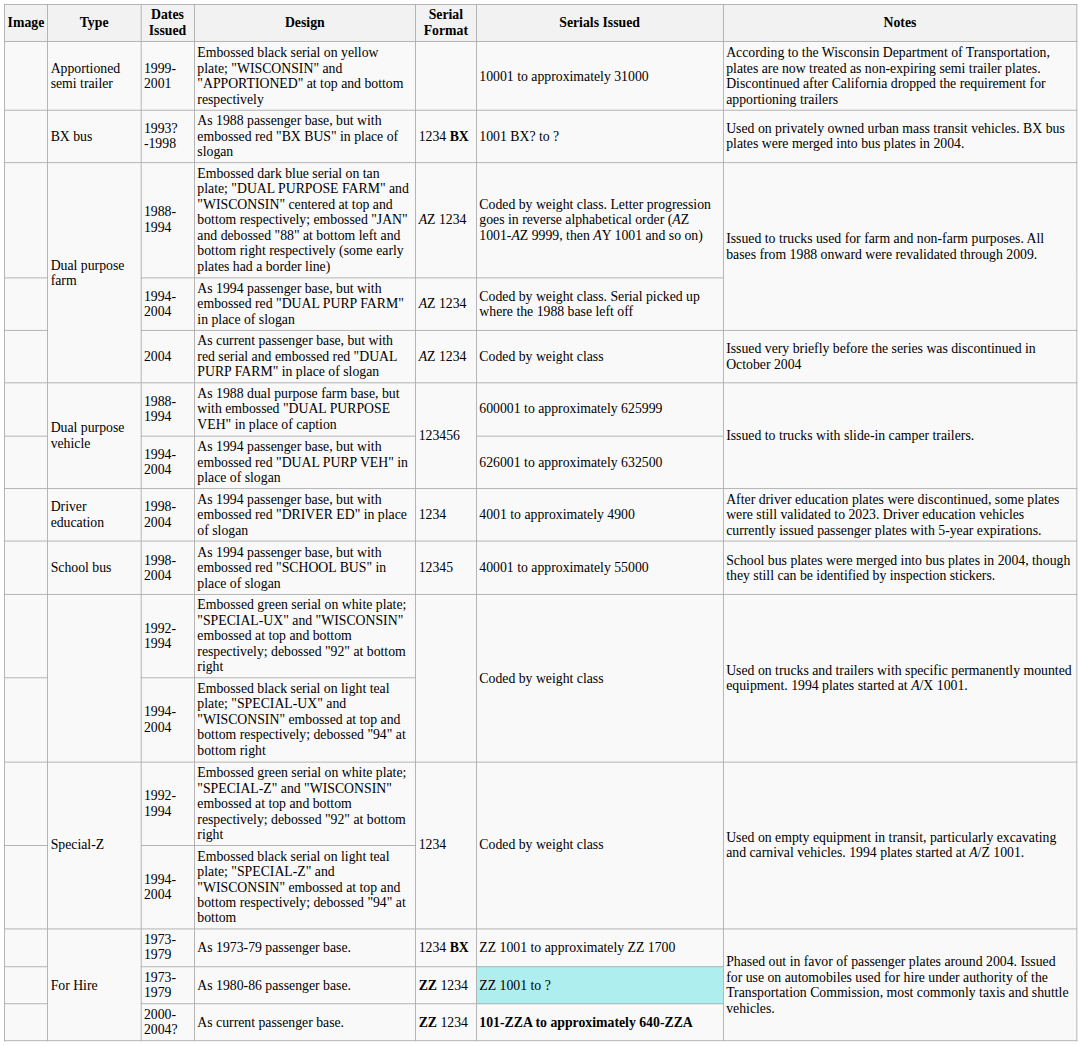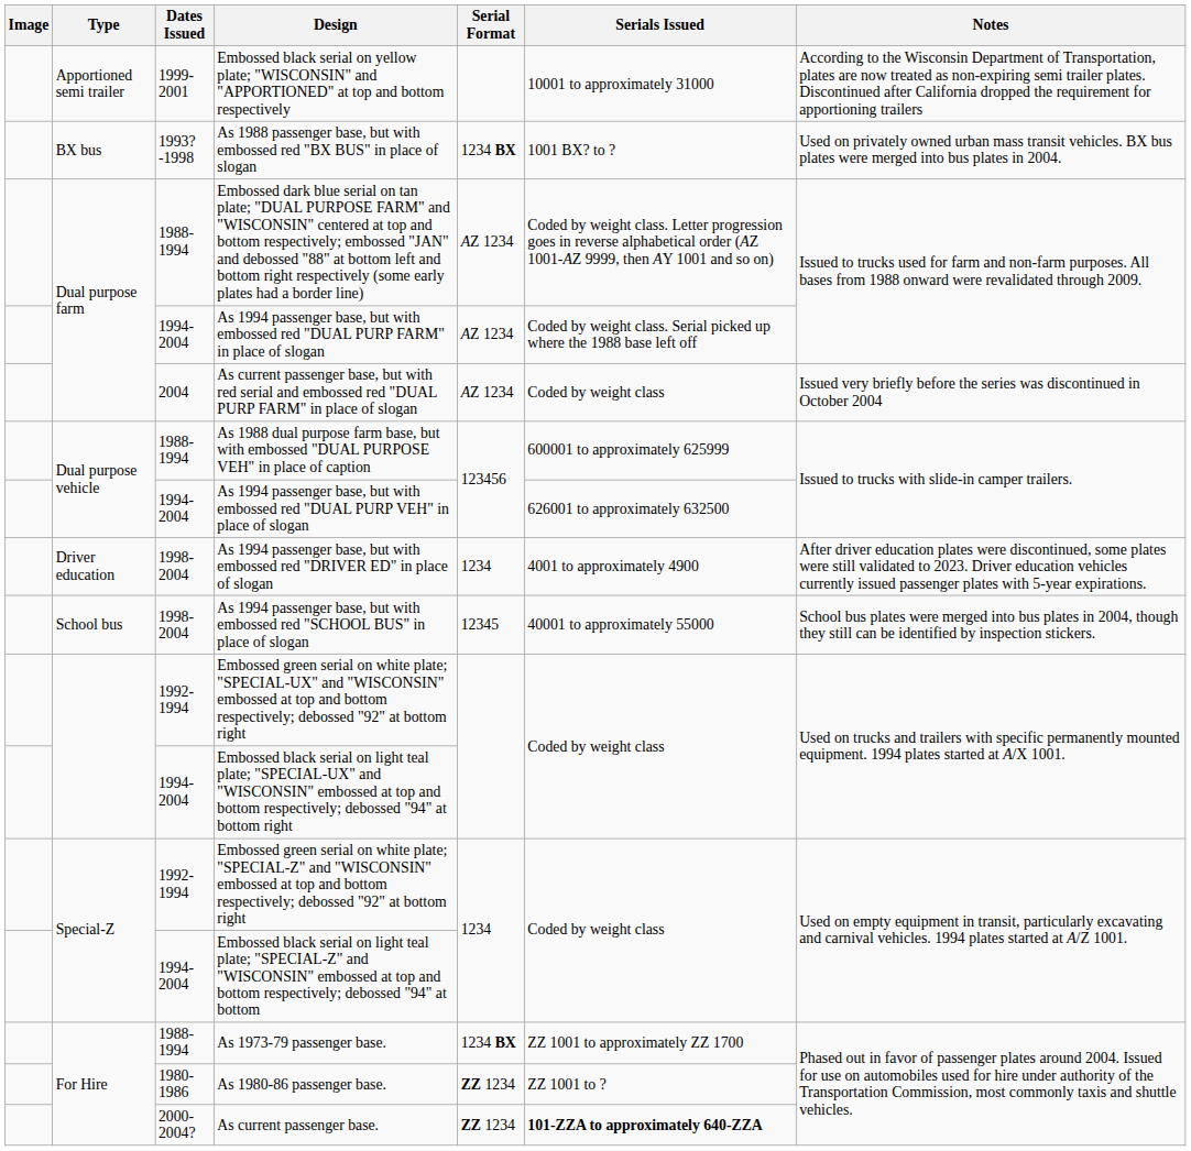As 1973-79 passenger base. | Dates Issued: 1973-1979 -> 1988-1994
As 1980-86 passenger base. | Dates Issued: 1973-1979 -> 1980-1986
As 1980-86 passenger base. | Serials Issued: paleturquoise background -> no background
